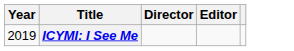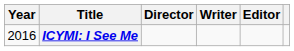+ column: Writer
ICYMI: I See Me | Year: 2019 -> 2016
